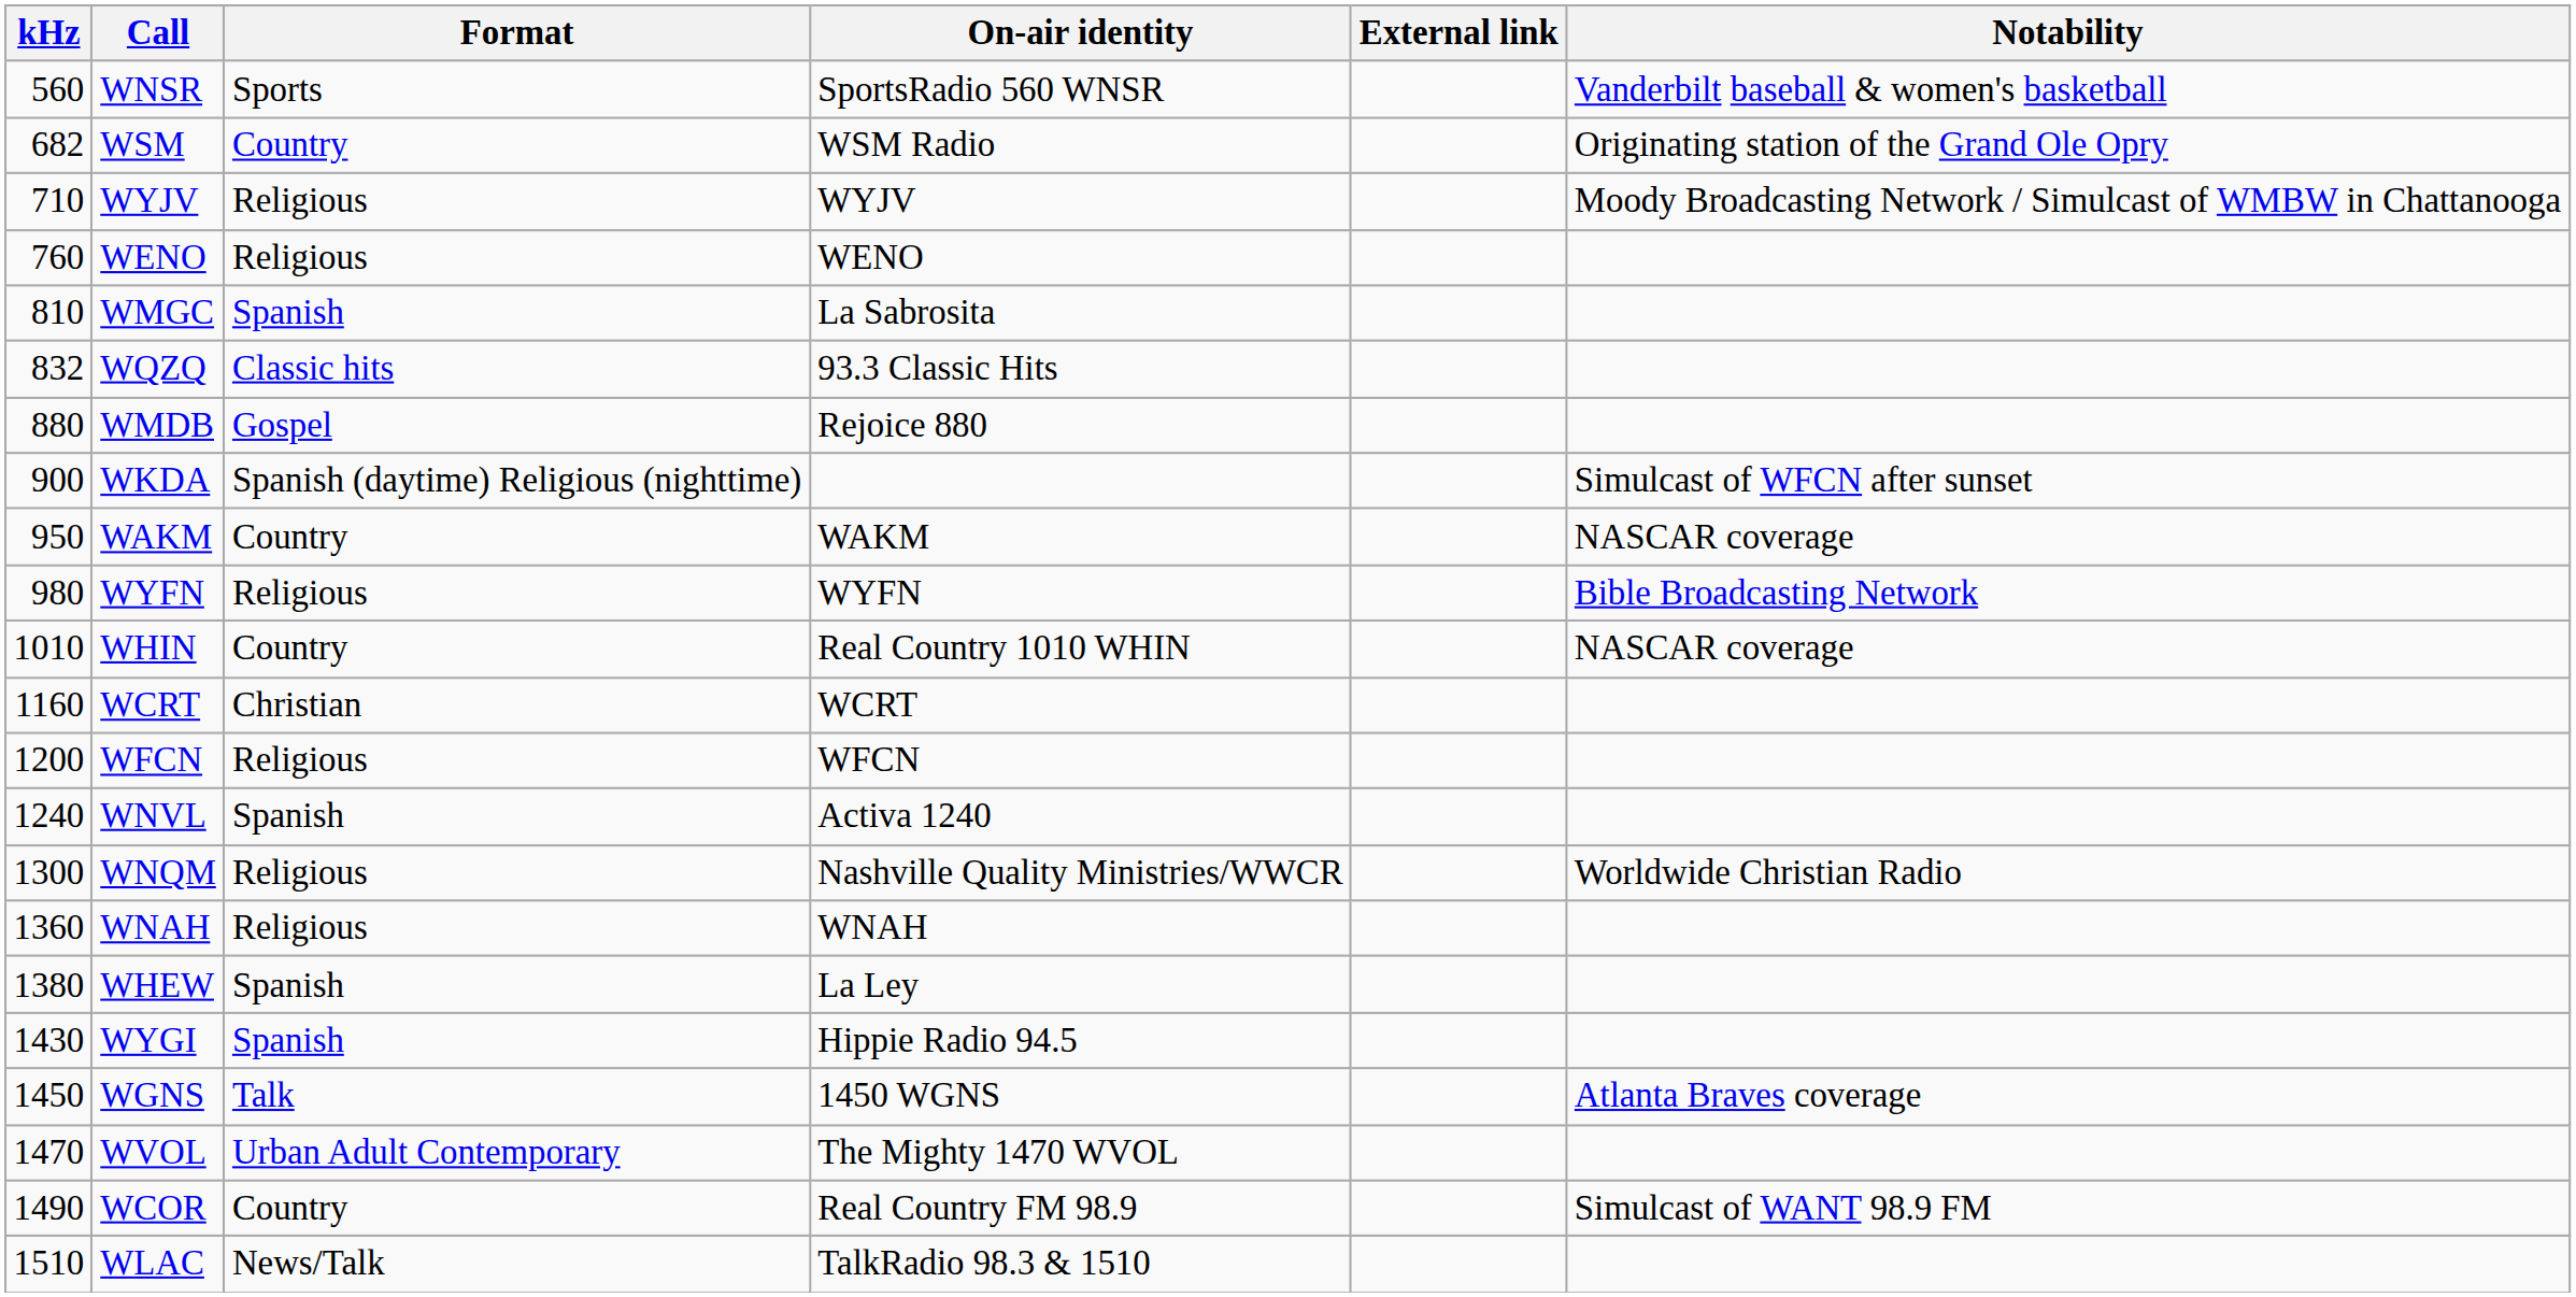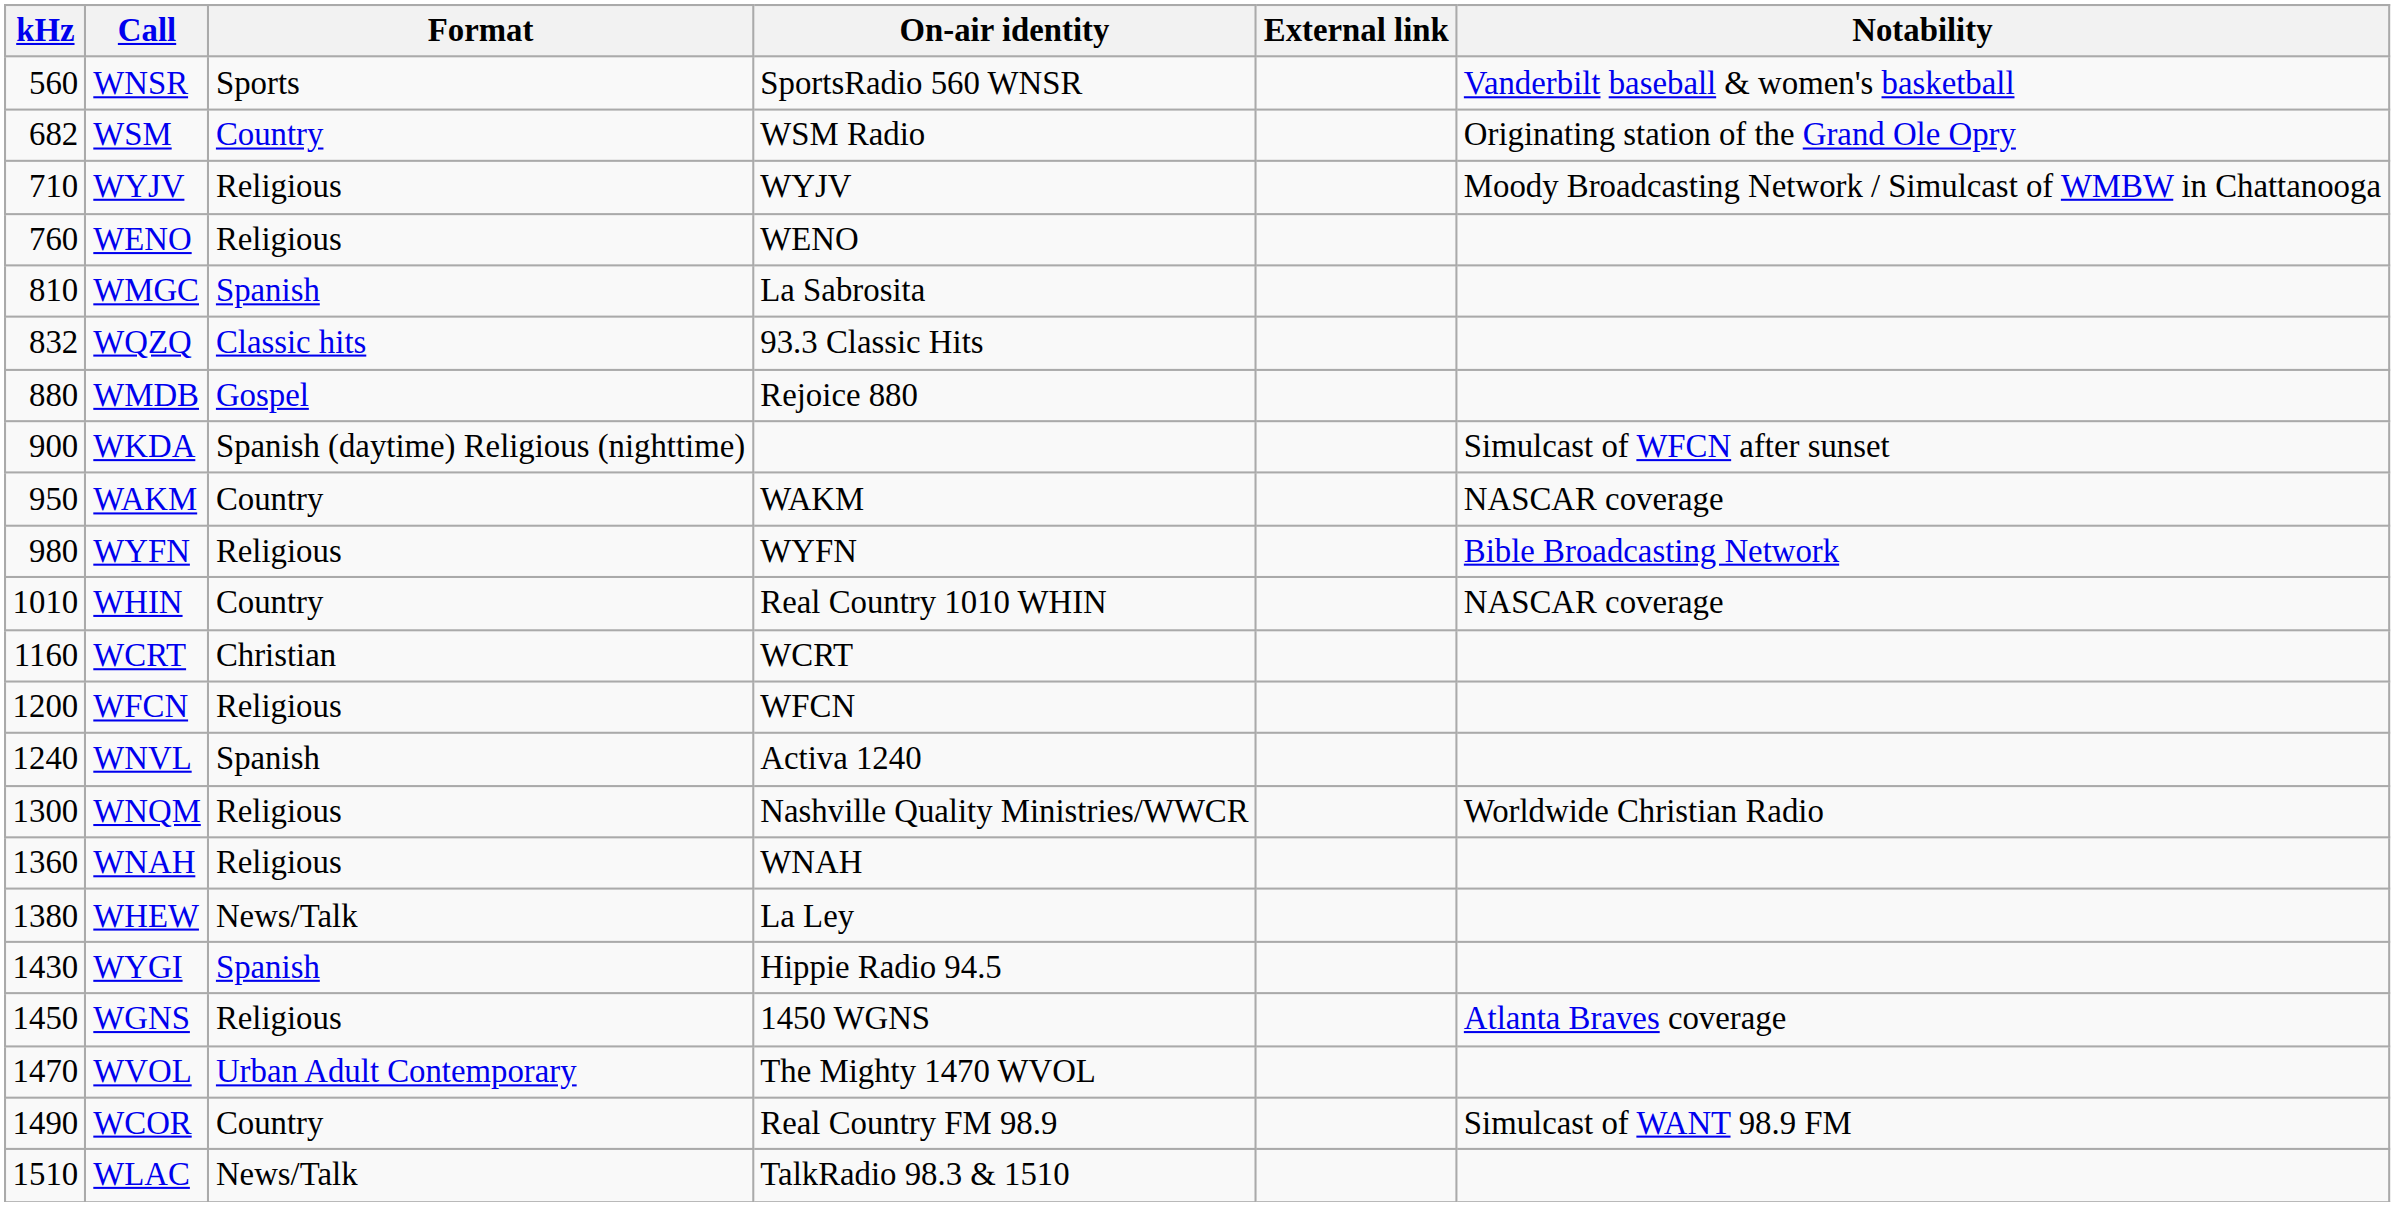WHEW | Format: Spanish -> News/Talk
WGNS | Format: Talk -> Religious
